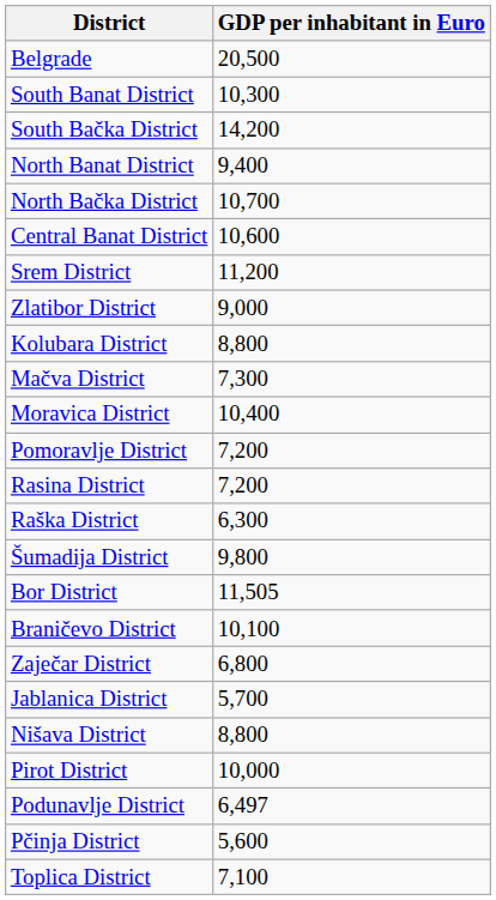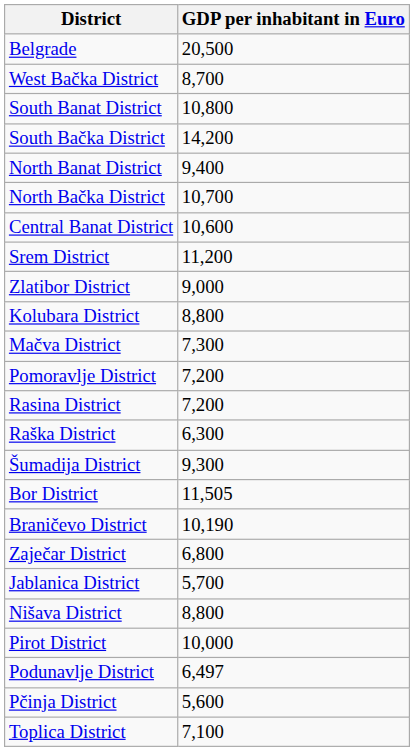+ row: West Bačka District | 8,700
South Banat District | GDP per inhabitant in Euro: 10,300 -> 10,800
- row: Moravica District | 10,400
Šumadija District | GDP per inhabitant in Euro: 9,800 -> 9,300
Braničevo District | GDP per inhabitant in Euro: 10,100 -> 10,190
